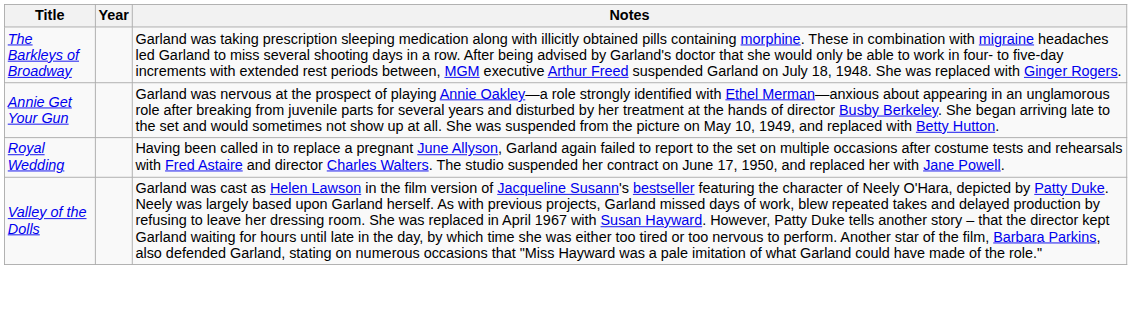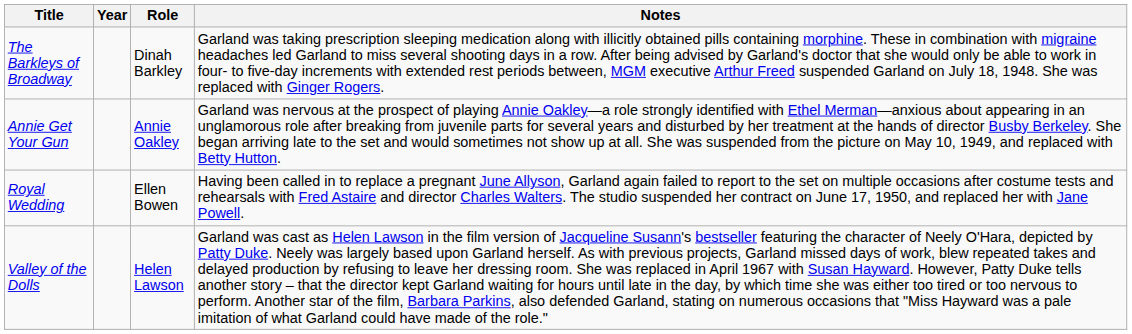+ column: Role | Dinah Barkley | Annie Oakley | Ellen Bowen | Helen Lawson
